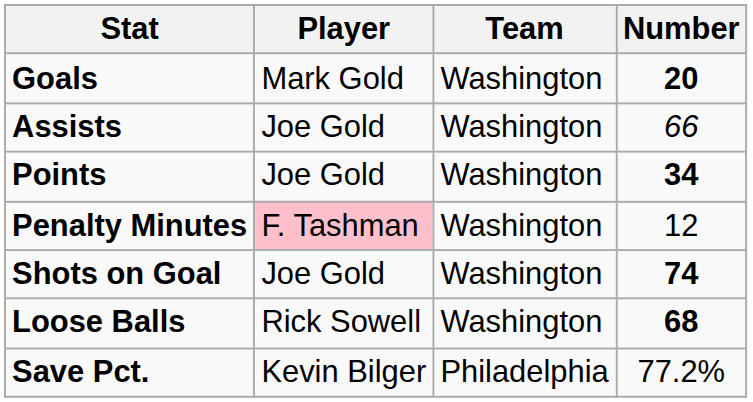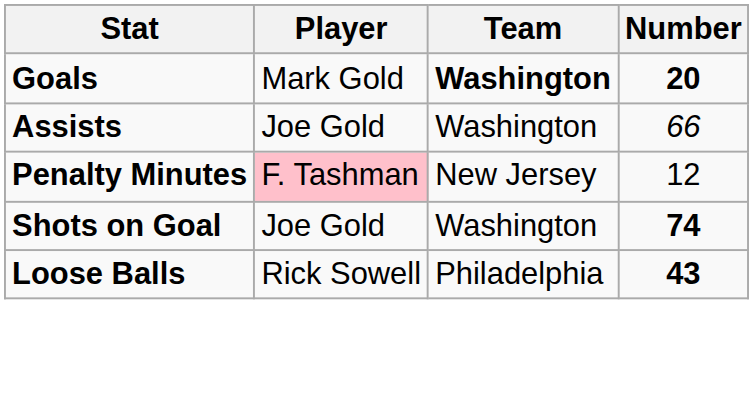Goals | Team: normal -> bold
- row: Points | Joe Gold | Washington | 34
Penalty Minutes | Team: Washington -> New Jersey
Loose Balls | Team: Washington -> Philadelphia
Loose Balls | Number: 68 -> 43
- row: Save Pct. | Kevin Bilger | Philadelphia | 77.2%
